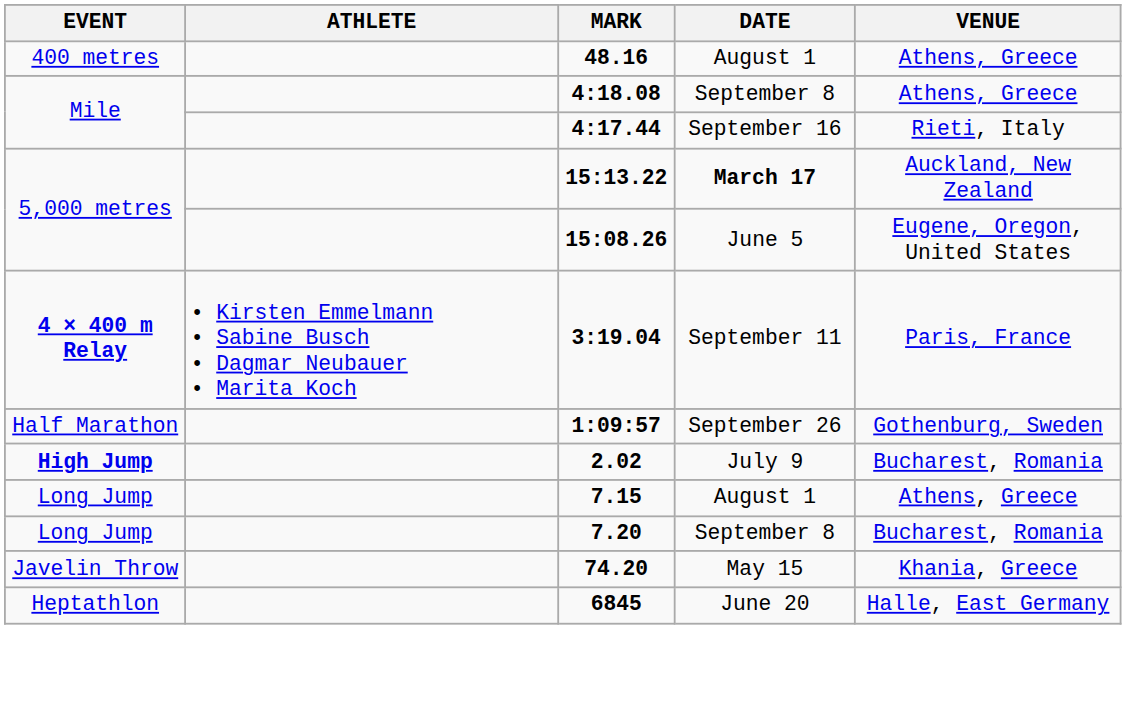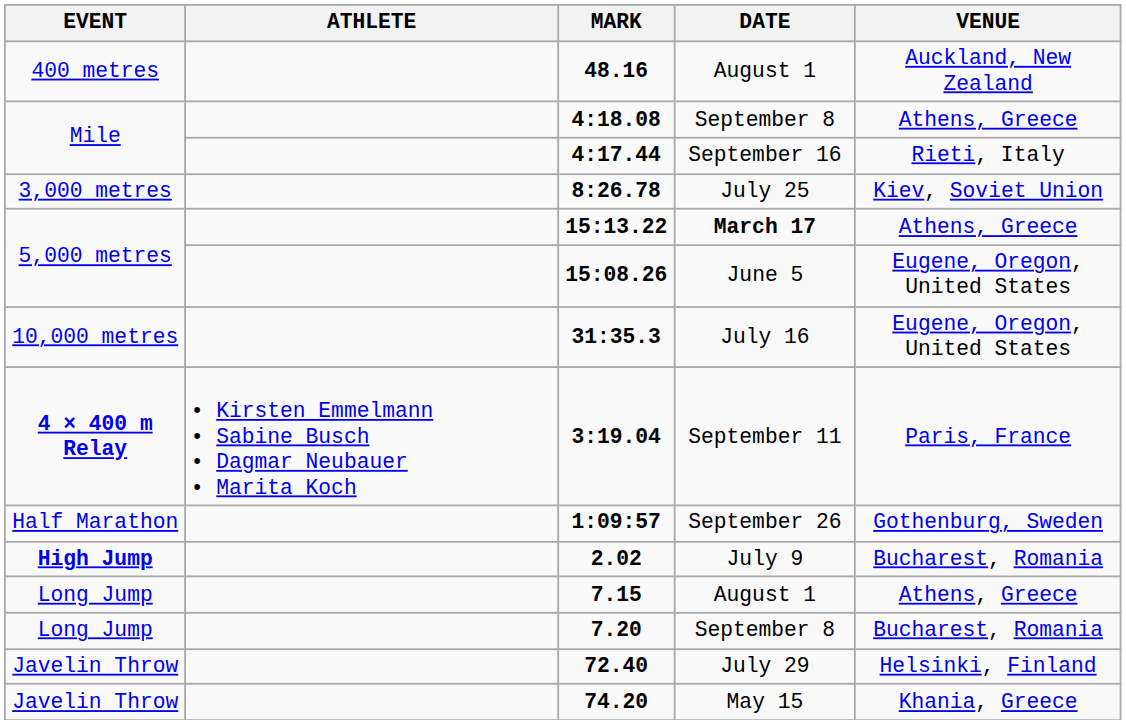48.16 | VENUE: Athens, Greece -> Auckland, New Zealand
+ row: 3,000 metres | 8:26.78 | July 25 | Kiev, Soviet Union
15:13.22 | VENUE: Auckland, New Zealand -> Athens, Greece
+ row: 10,000 metres | 31:35.3 | July 16 | Eugene, Oregon, United States
+ row: Javelin Throw | 72.40 | July 29 | Helsinki, Finland
- row: Heptathlon | 6845 | June 20 | Halle, East Germany
